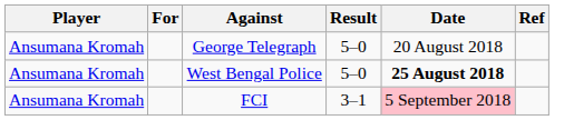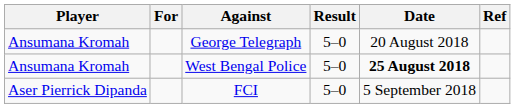FCI | Player: Ansumana Kromah -> Aser Pierrick Dipanda
FCI | Result: 3–1 -> 5–0
FCI | Date: pink background -> no background
